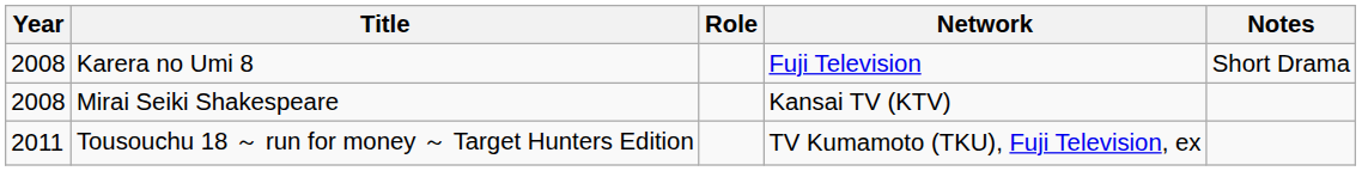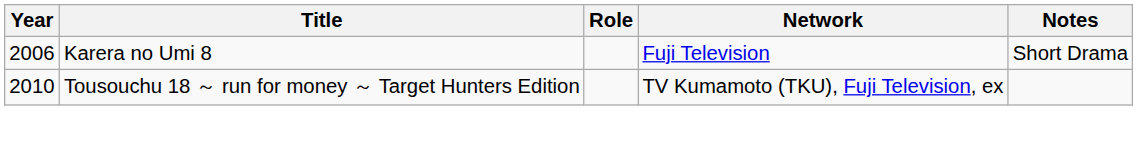Karera no Umi 8 | Year: 2008 -> 2006
- row: 2008 | Mirai Seiki Shakespeare | Kansai TV (KTV)
Tousouchu 18 ～ run for money ～ Target Hunters Edition | Year: 2011 -> 2010
